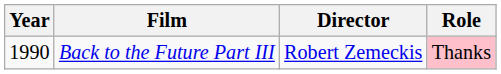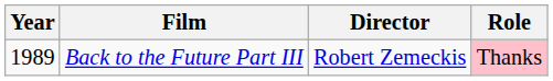Back to the Future Part III | Year: 1990 -> 1989
